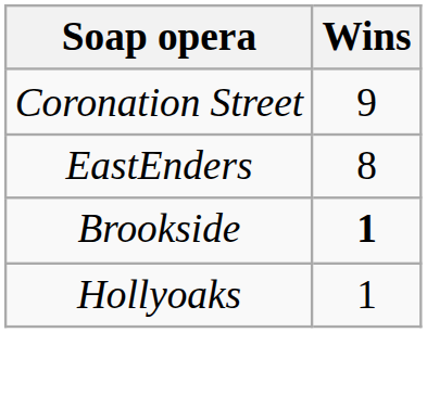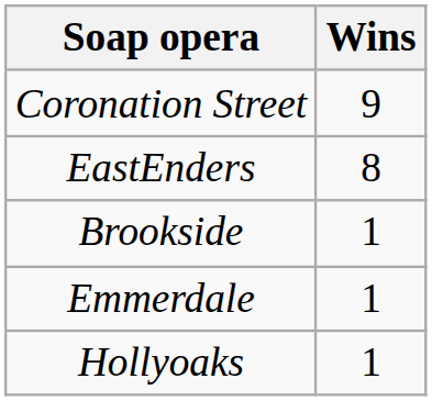Brookside | Wins: bold -> normal
+ row: Emmerdale | 1
